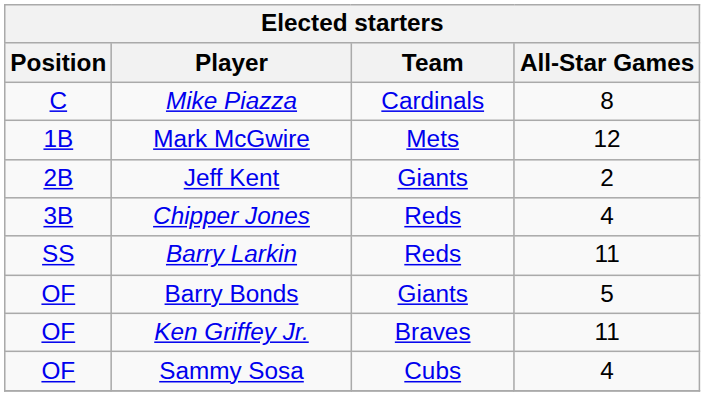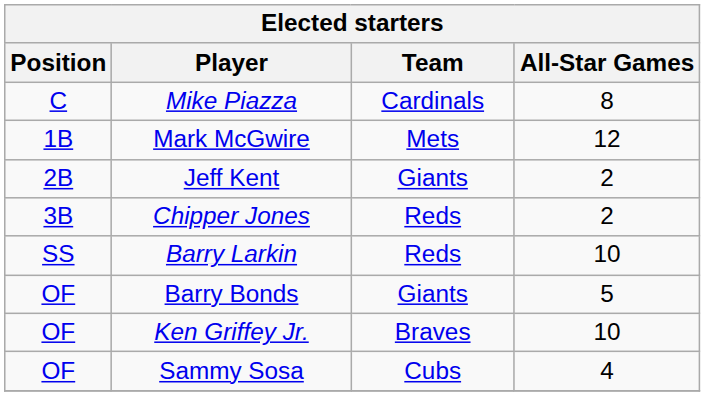Chipper Jones | All-Star Games: 4 -> 2
Barry Larkin | All-Star Games: 11 -> 10
Ken Griffey Jr. | All-Star Games: 11 -> 10
